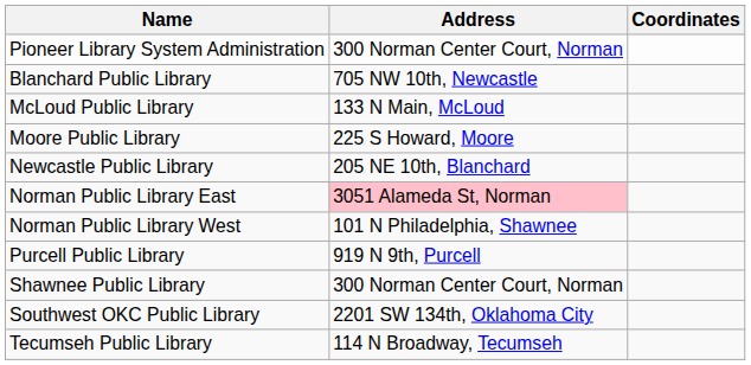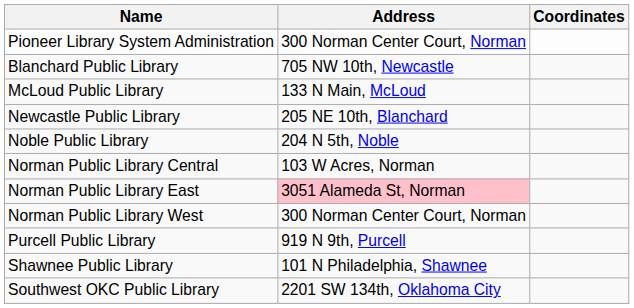- row: Moore Public Library | 225 S Howard, Moore
+ row: Noble Public Library | 204 N 5th, Noble
+ row: Norman Public Library Central | 103 W Acres, Norman
Norman Public Library West | Address: 101 N Philadelphia, Shawnee -> 300 Norman Center Court, Norman
Shawnee Public Library | Address: 300 Norman Center Court, Norman -> 101 N Philadelphia, Shawnee
- row: Tecumseh Public Library | 114 N Broadway, Tecumseh
